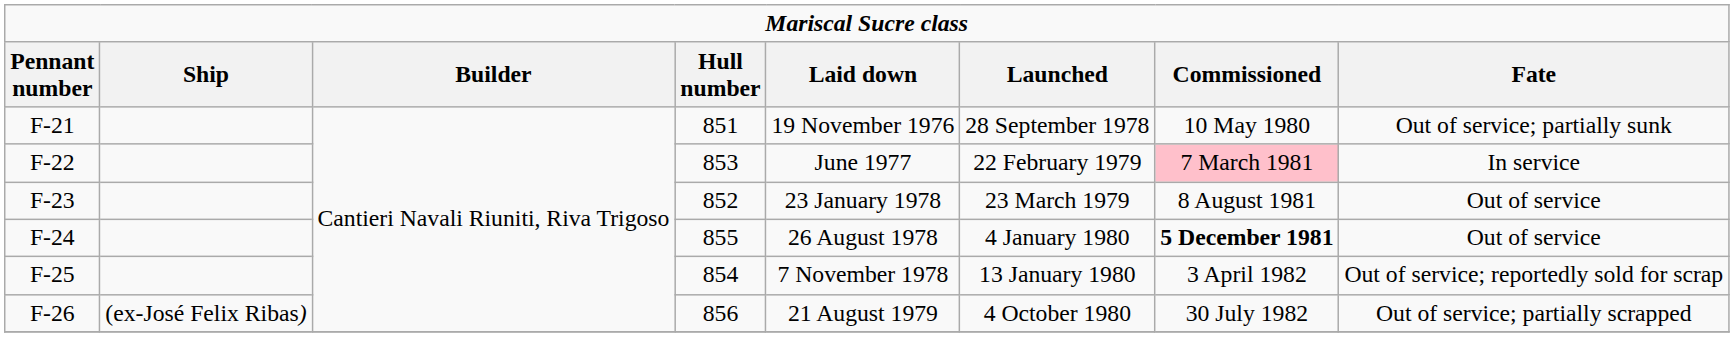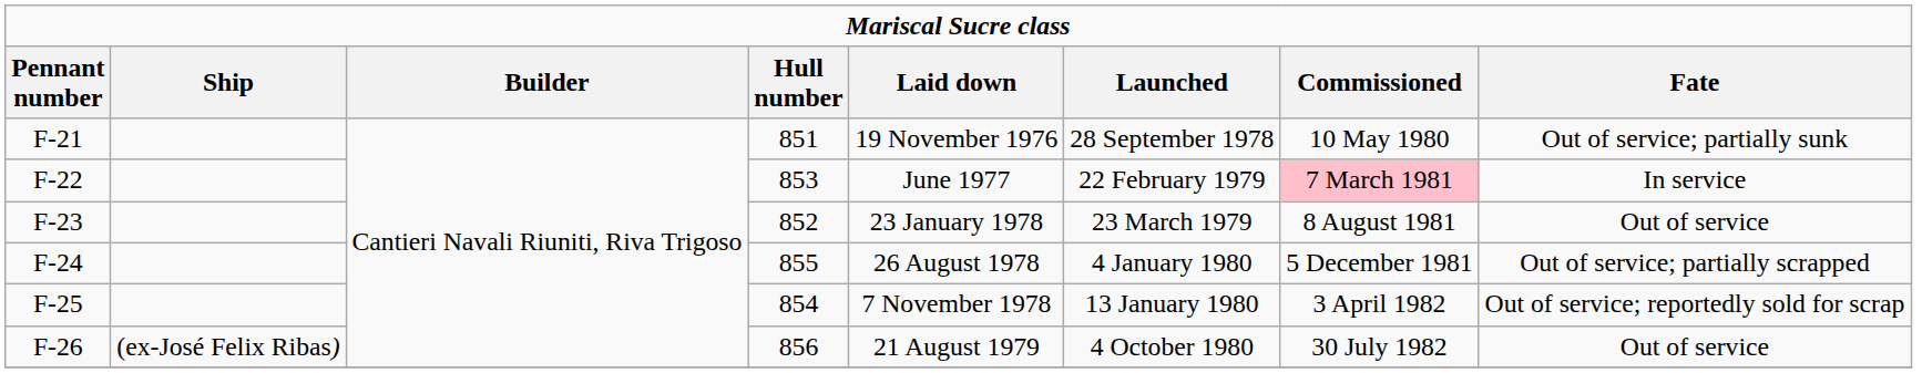F-24 | column 7: bold -> normal
F-24 | column 8: Out of service -> Out of service; partially scrapped
F-26 | column 8: Out of service; partially scrapped -> Out of service
